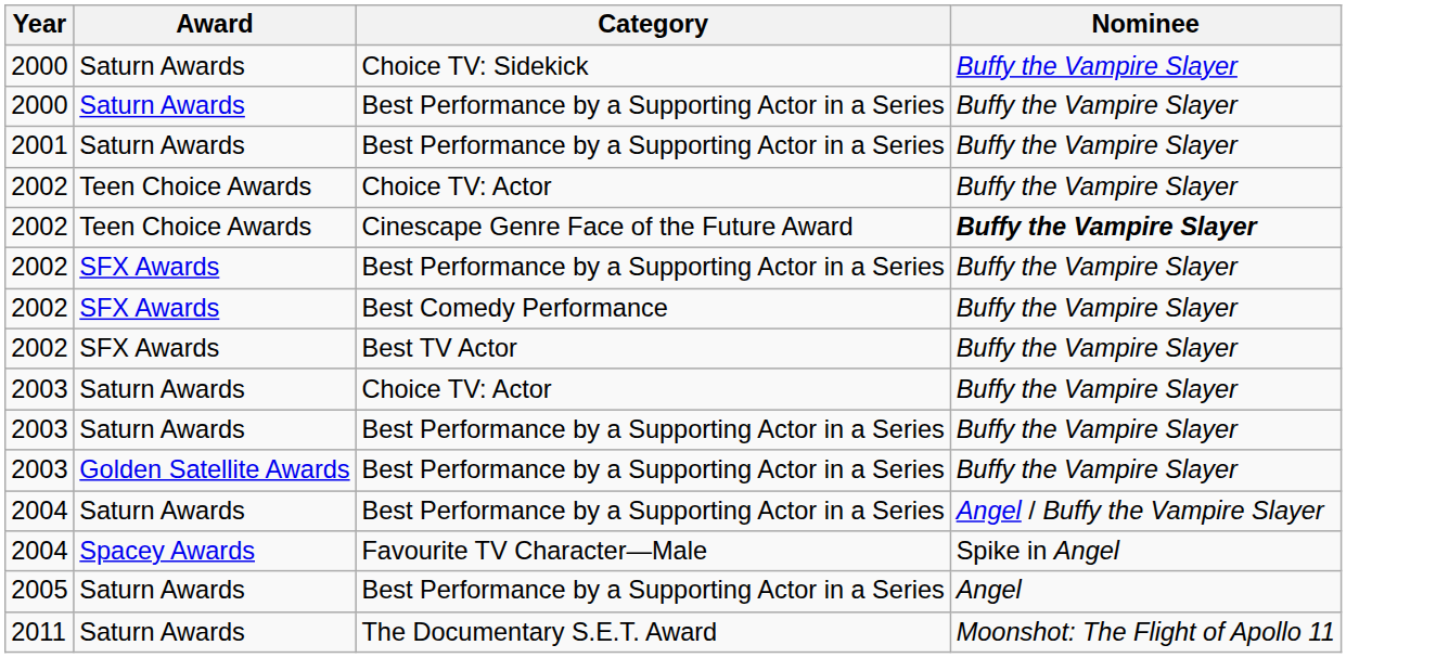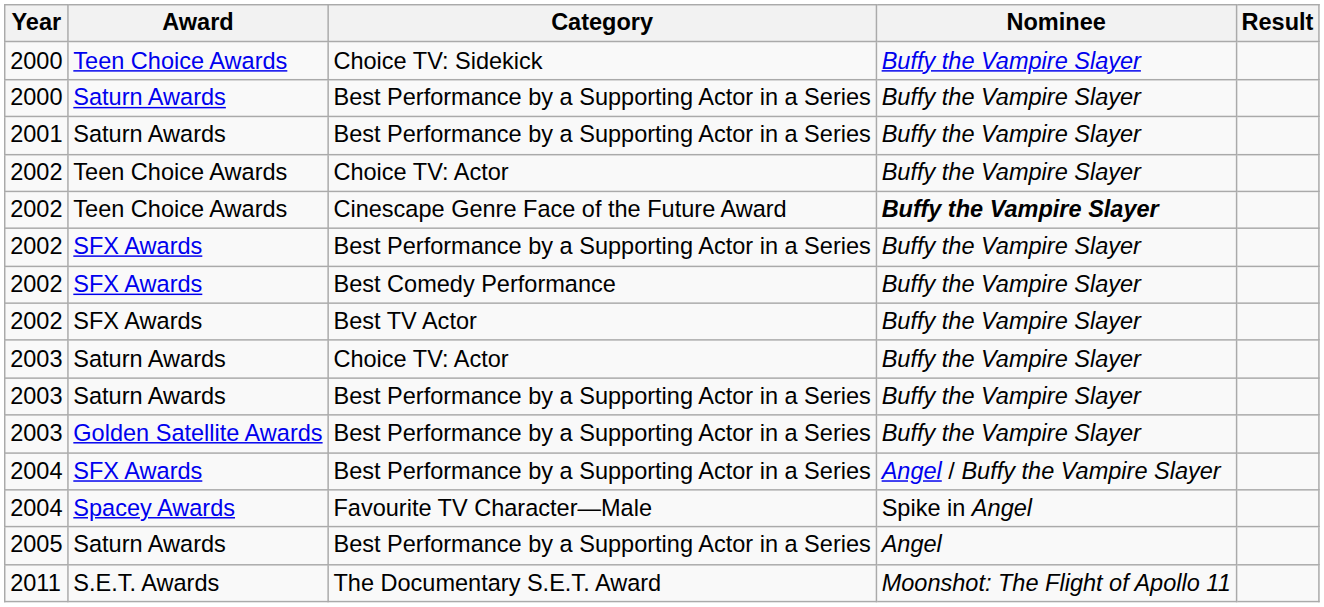+ column: Result
Choice TV: Sidekick | Award: Saturn Awards -> Teen Choice Awards
2004 / Best Performance by a Supporting Actor in a Series | Award: Saturn Awards -> SFX Awards
The Documentary S.E.T. Award | Award: Saturn Awards -> S.E.T. Awards
